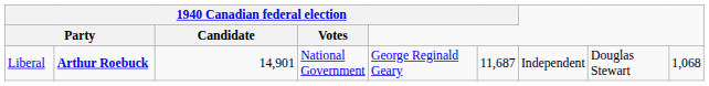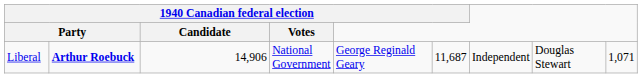Liberal | 1940 Canadian federal election / Candidate: 14,901 -> 14,906
Liberal | column 9: 1,068 -> 1,071
